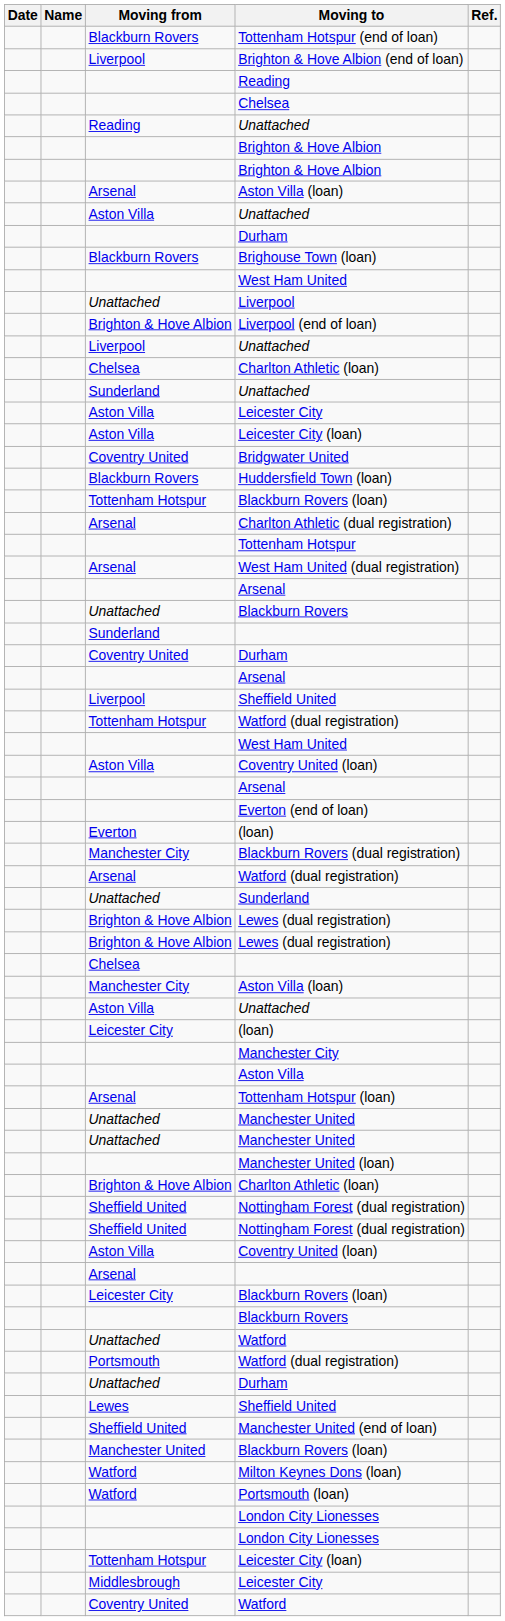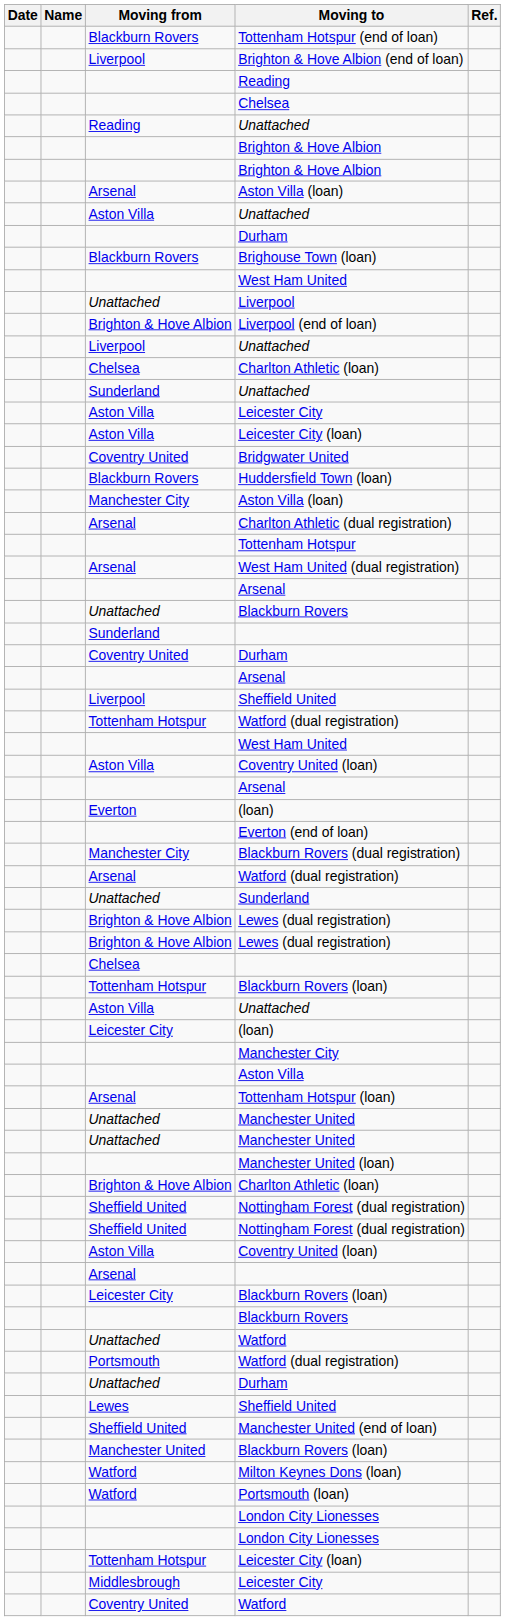rows swapped: Tottenham Hotspur / Blackburn Rovers (loan) <-> Manchester City / Aston Villa (loan)
rows swapped: Everton (end of loan) <-> Everton / (loan)
